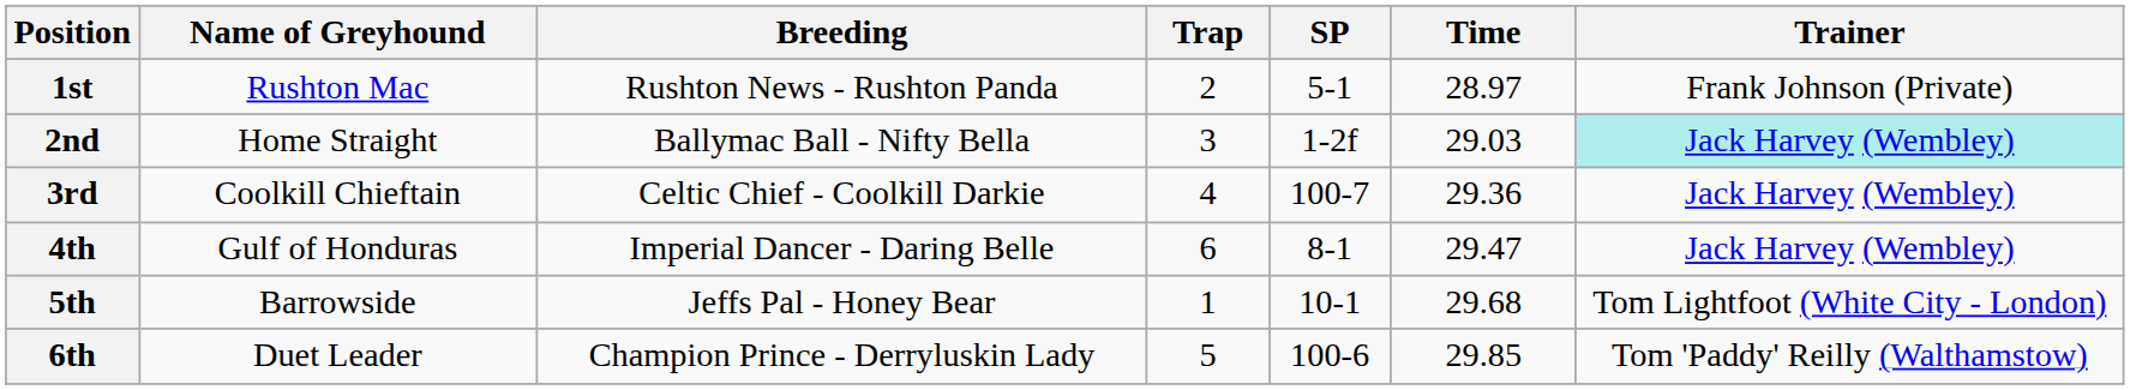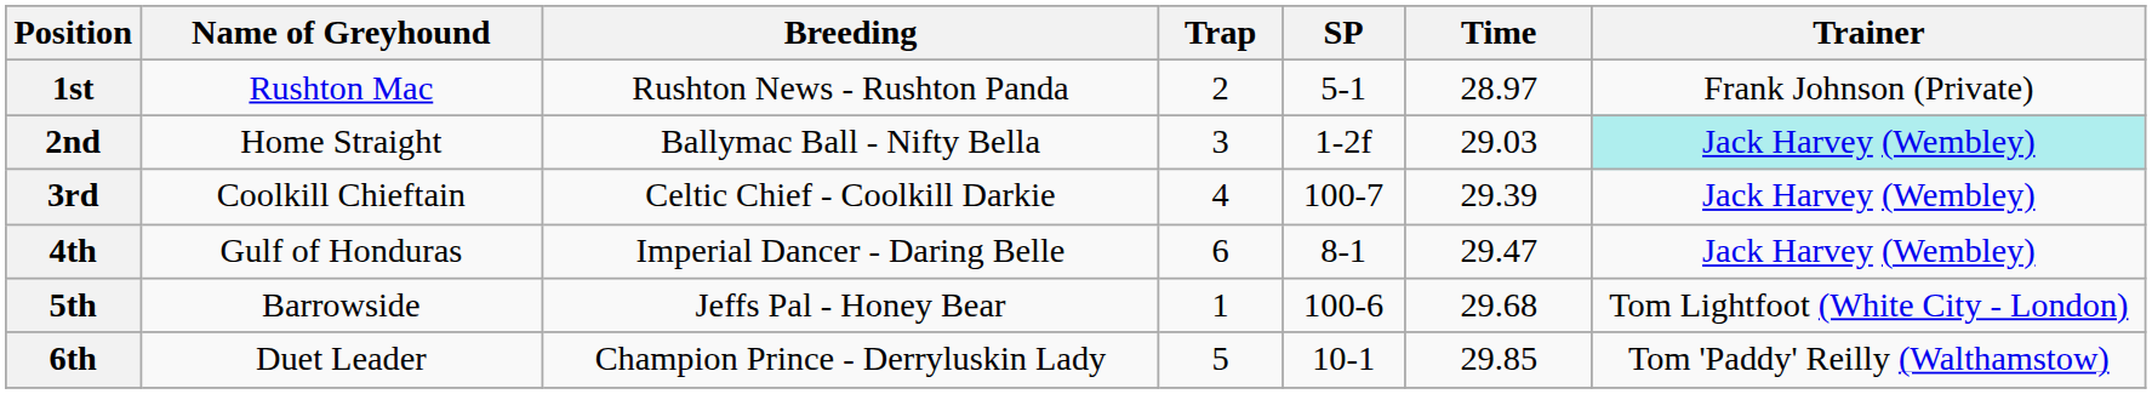3rd | Time: 29.36 -> 29.39
5th | SP: 10-1 -> 100-6
6th | SP: 100-6 -> 10-1
